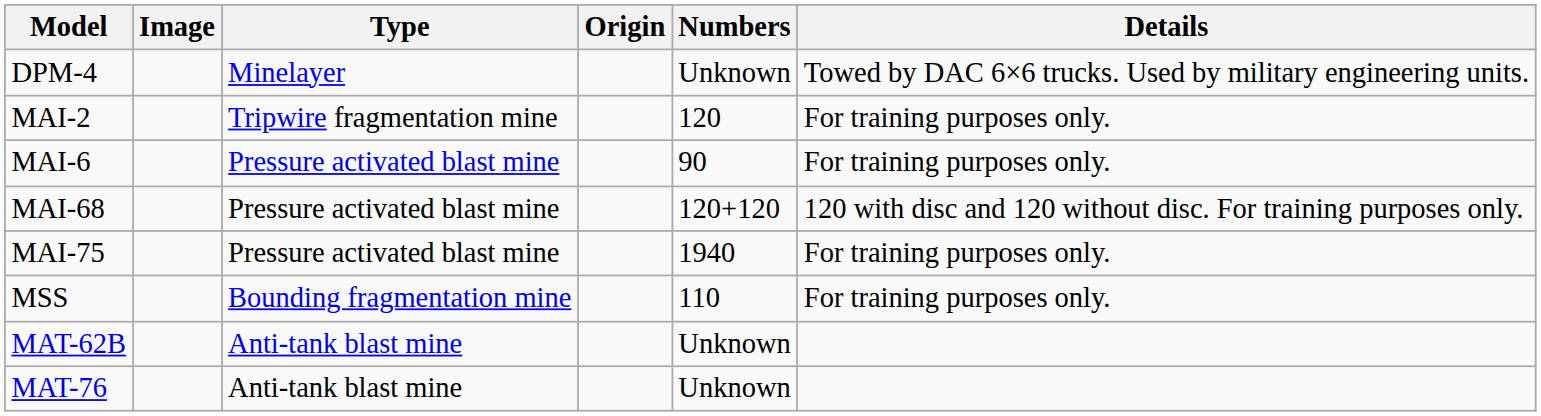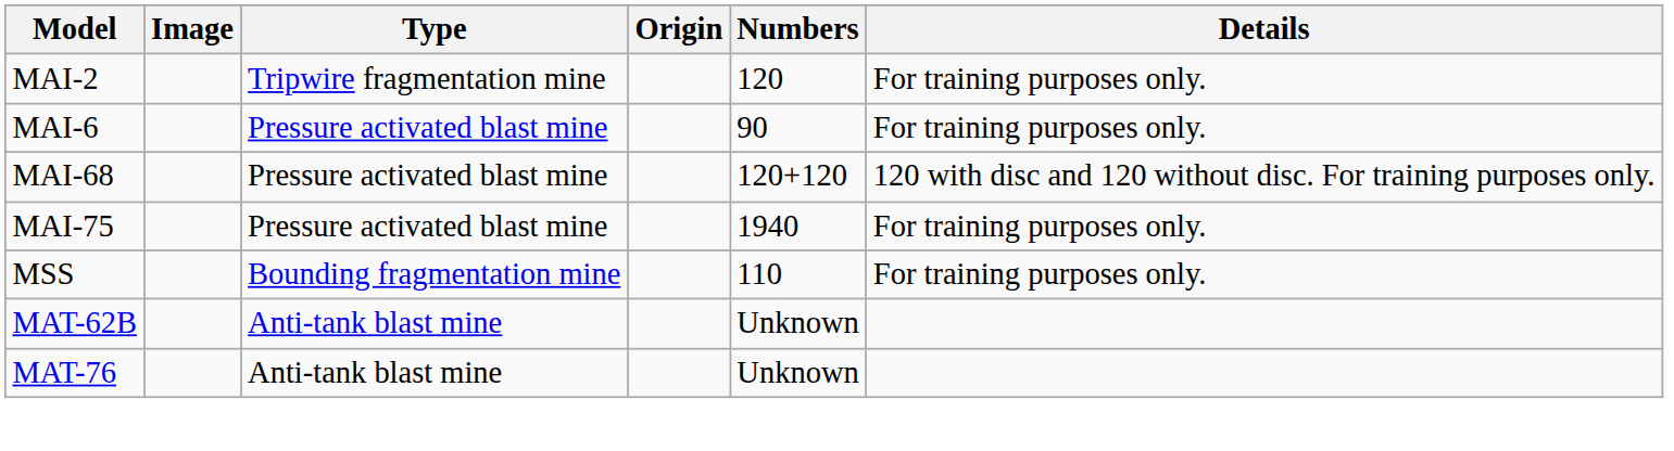- row: DPM-4 | Minelayer | Unknown | Towed by DAC 6×6 trucks. Used by military engineering units.
